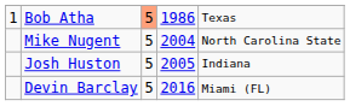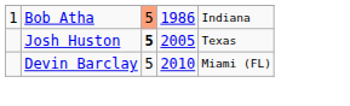Bob Atha | column 5: Texas -> Indiana
- row: Mike Nugent | 5 | 2004 | North Carolina State
Josh Huston | column 3: normal -> bold
Josh Huston | column 5: Indiana -> Texas
Devin Barclay | column 4: 2016 -> 2010
